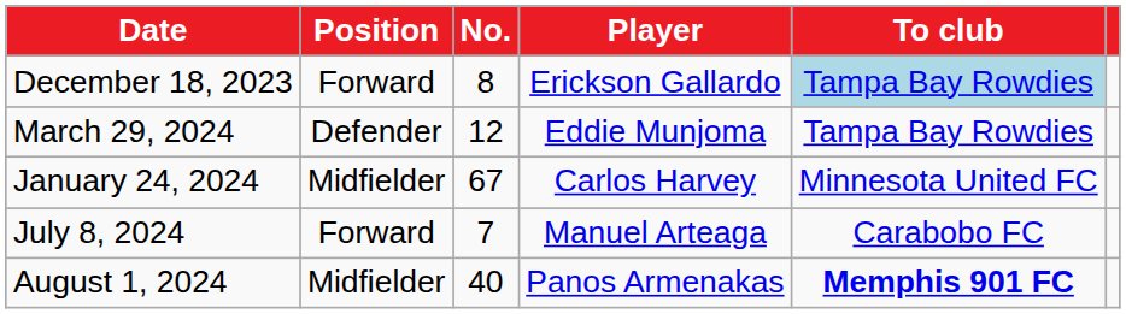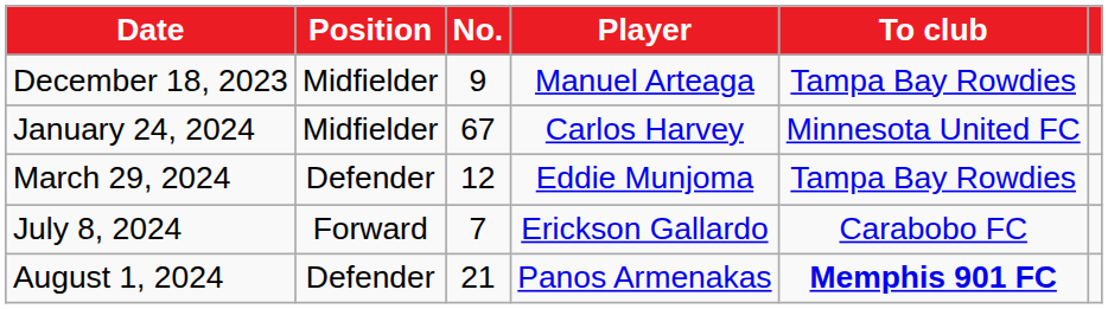December 18, 2023 | Position: Forward -> Midfielder
December 18, 2023 | No.: 8 -> 9
December 18, 2023 | Player: Erickson Gallardo -> Manuel Arteaga
December 18, 2023 | To club: lightblue background -> no background
rows swapped: January 24, 2024 <-> March 29, 2024
July 8, 2024 | Player: Manuel Arteaga -> Erickson Gallardo
August 1, 2024 | Position: Midfielder -> Defender
August 1, 2024 | No.: 40 -> 21
